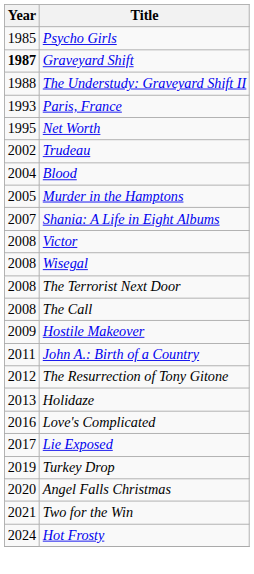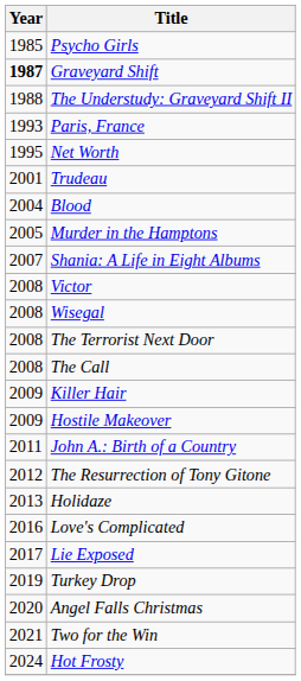Trudeau | Year: 2002 -> 2001
+ row: 2009 | Killer Hair
